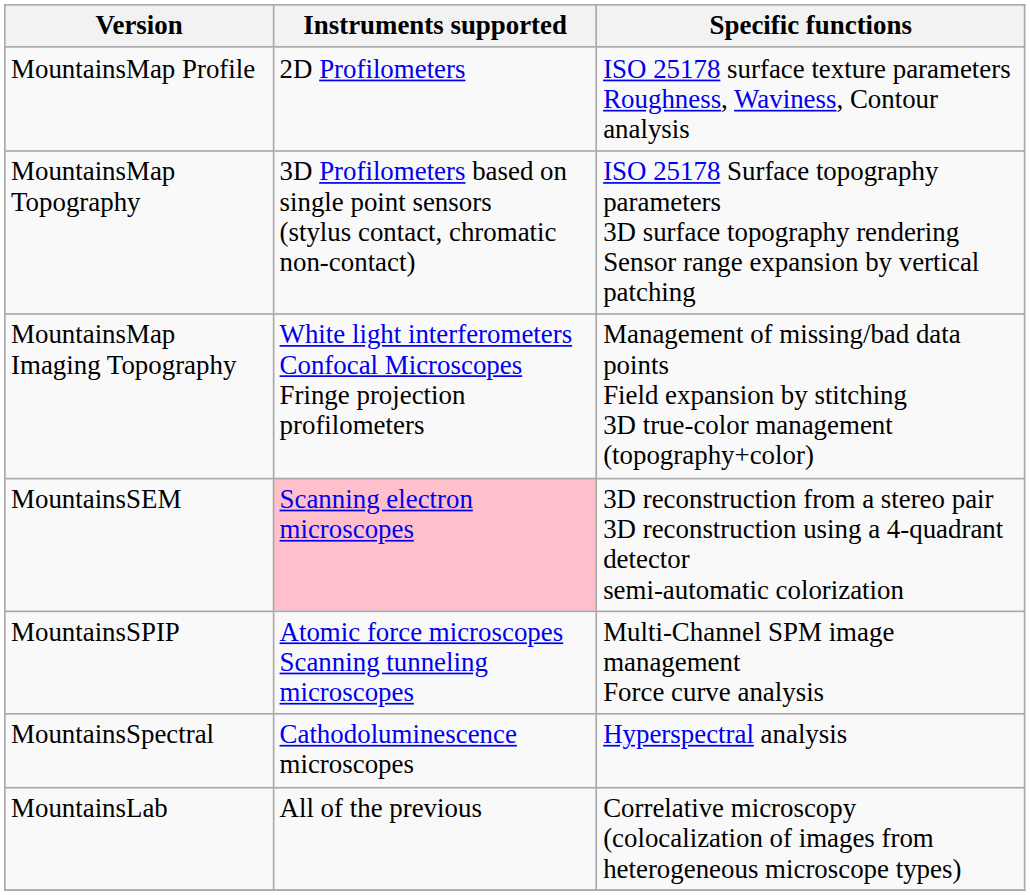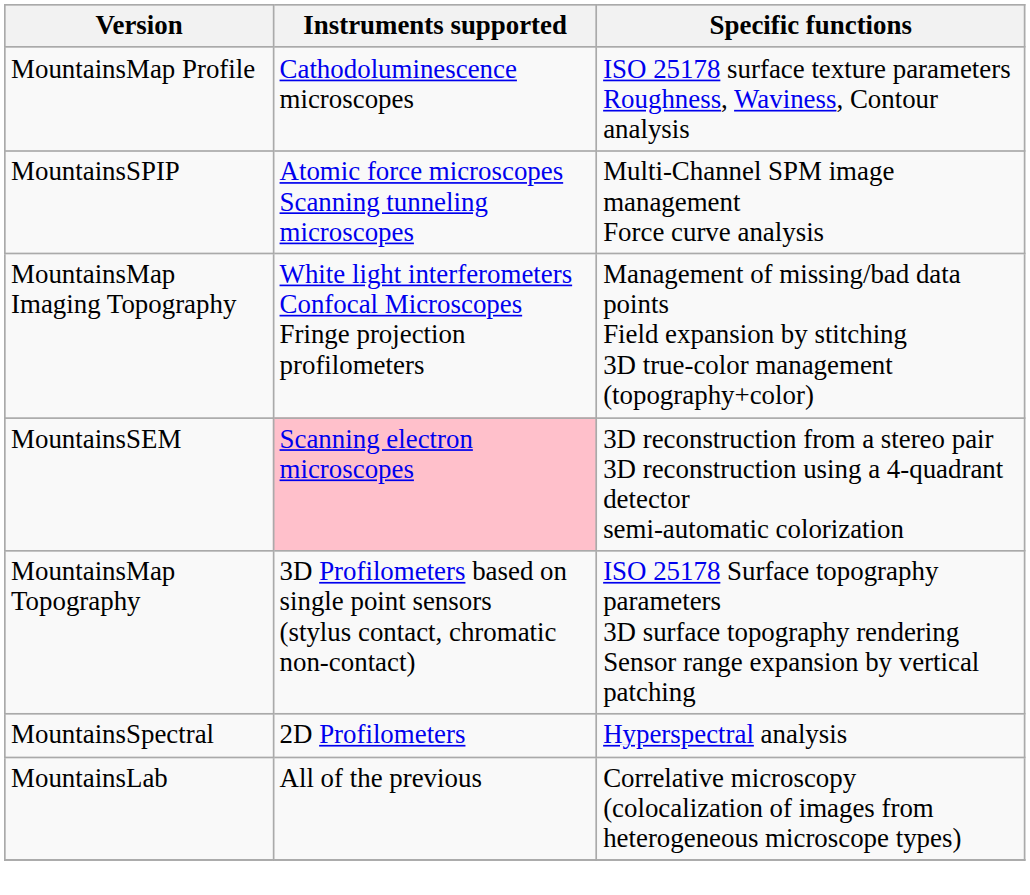MountainsMap Profile | Instruments supported: 2D Profilometers -> Cathodoluminescence microscopes
rows swapped: MountainsMap Topography <-> MountainsSPIP
MountainsSpectral | Instruments supported: Cathodoluminescence microscopes -> 2D Profilometers
